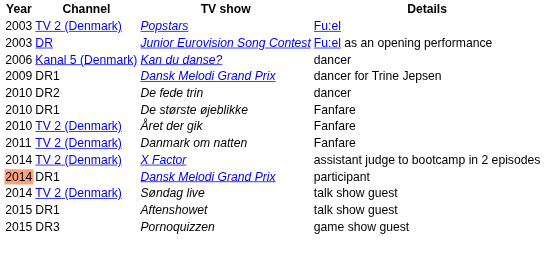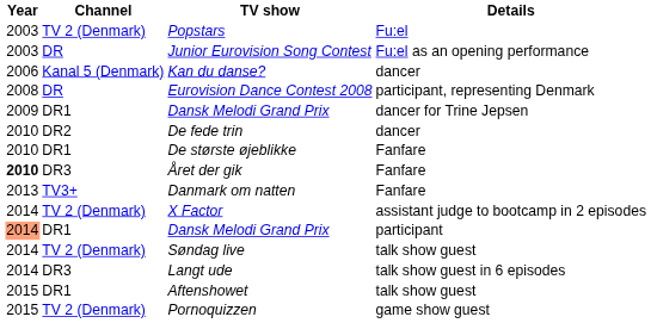+ row: 2008 | DR | Eurovision Dance Contest 2008 | participant, representing Denmark
Året der gik | Year: normal -> bold
Året der gik | Channel: TV 2 (Denmark) -> DR3
Danmark om natten | Year: 2011 -> 2013
Danmark om natten | Channel: TV 2 (Denmark) -> TV3+
+ row: 2014 | DR3 | Langt ude | talk show guest in 6 episodes
Pornoquizzen | Channel: DR3 -> TV 2 (Denmark)
